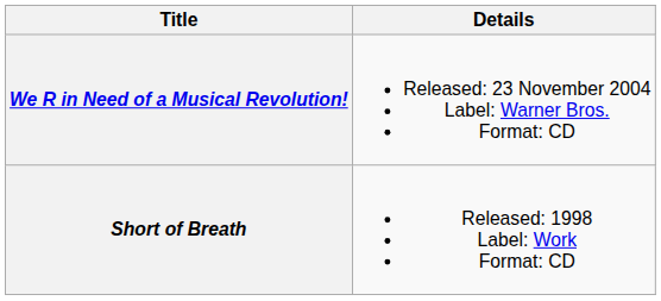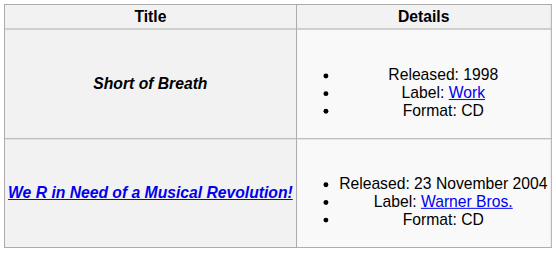rows swapped: Short of Breath <-> We R in Need of a Musical Revolution!
